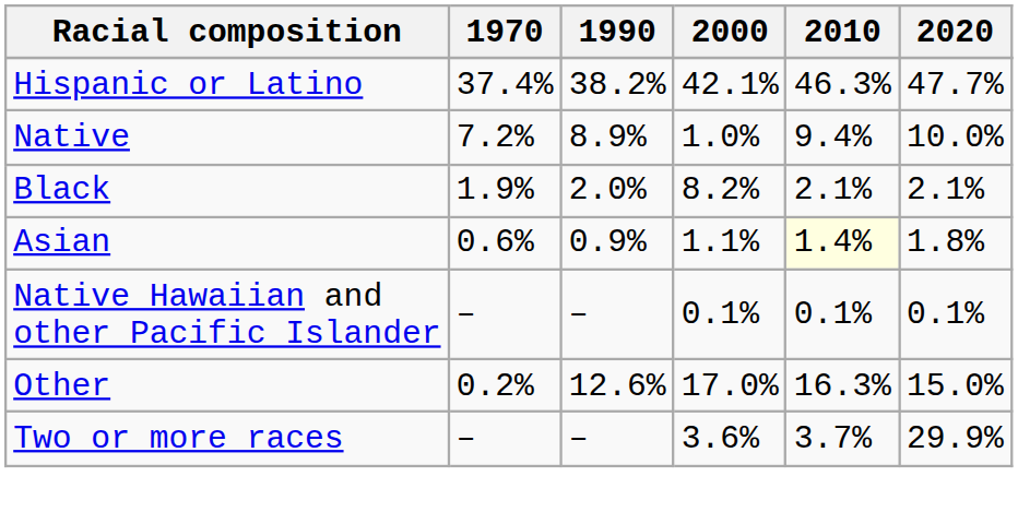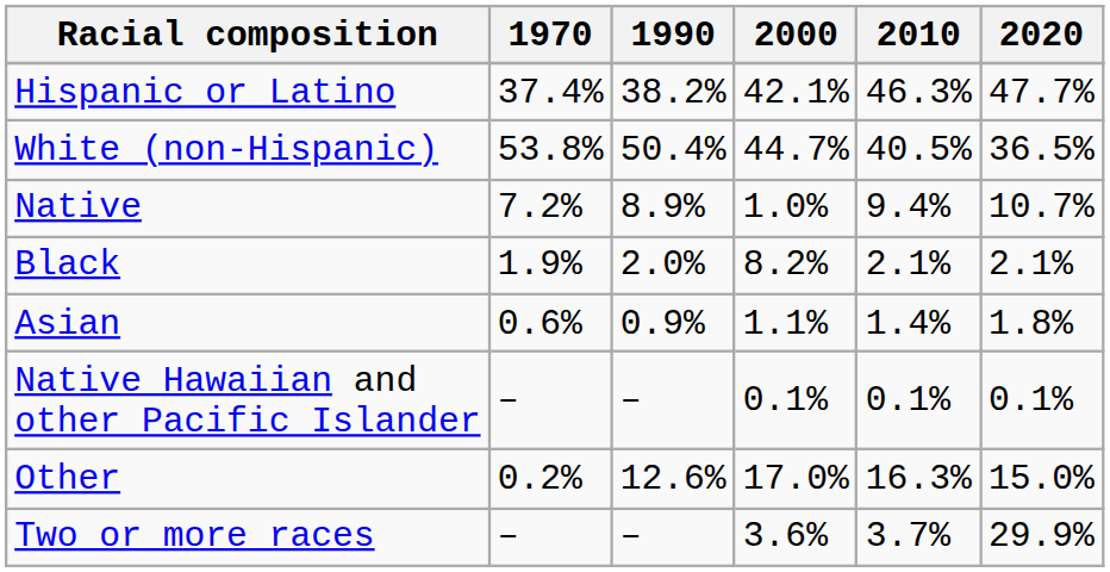+ row: White (non-Hispanic) | 53.8% | 50.4% | 44.7% | 40.5% | 36.5%
Native | 2020: 10.0% -> 10.7%
Asian | 2010: lightyellow background -> no background
